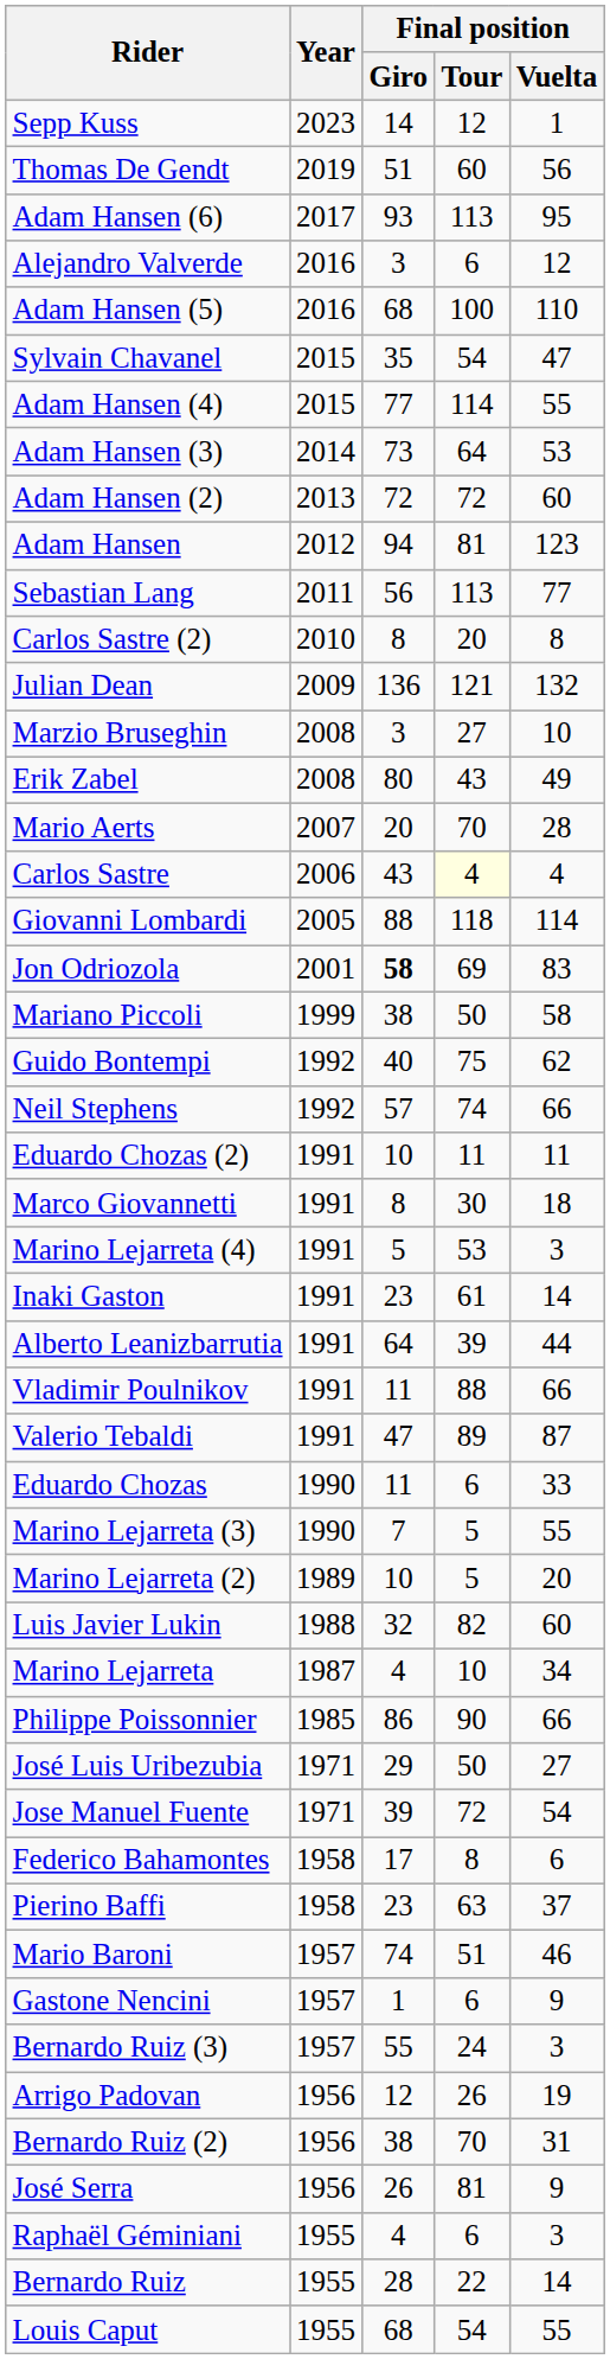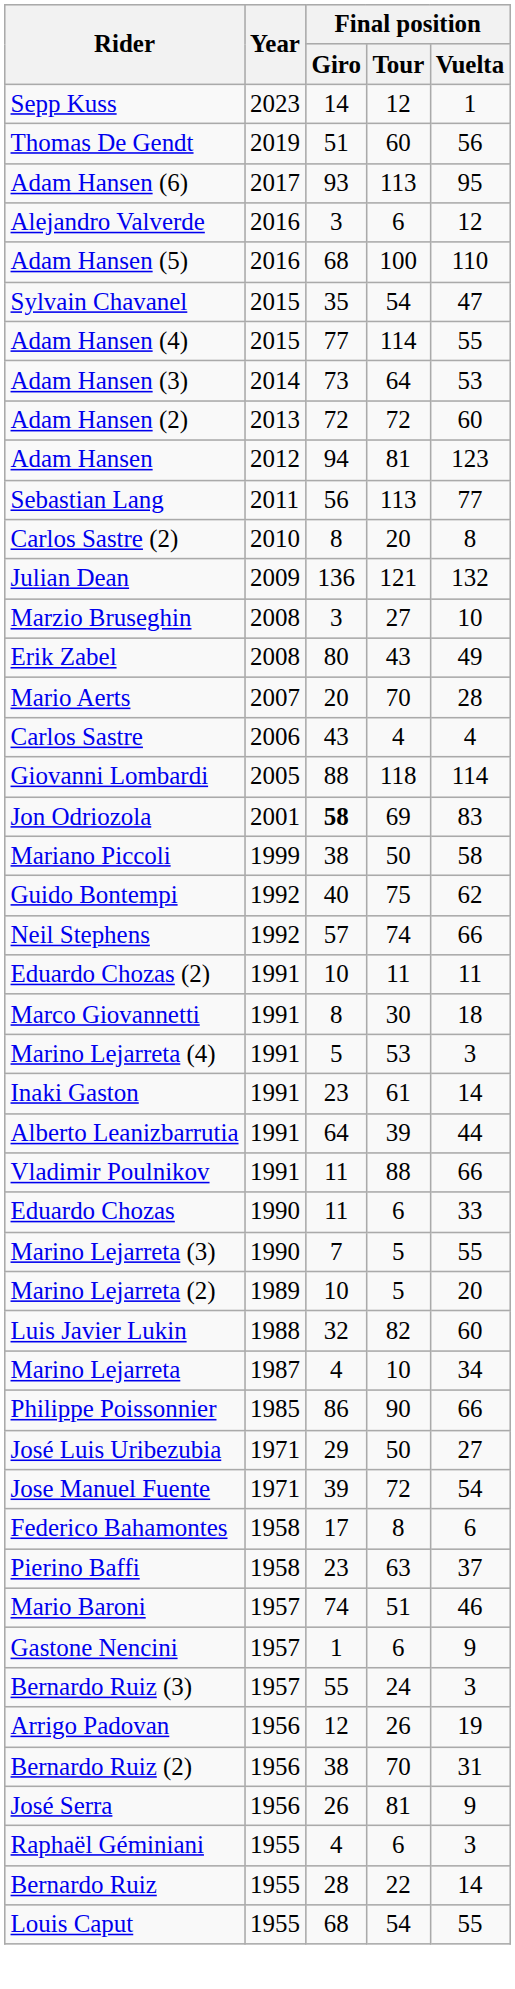Carlos Sastre | Final position / Tour: lightyellow background -> no background
- row: Valerio Tebaldi | 1991 | 47 | 89 | 87
